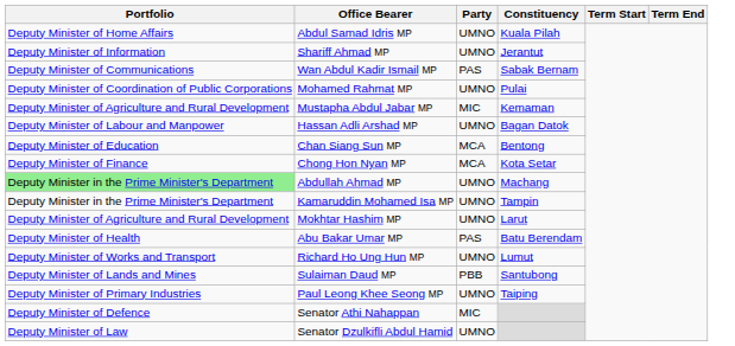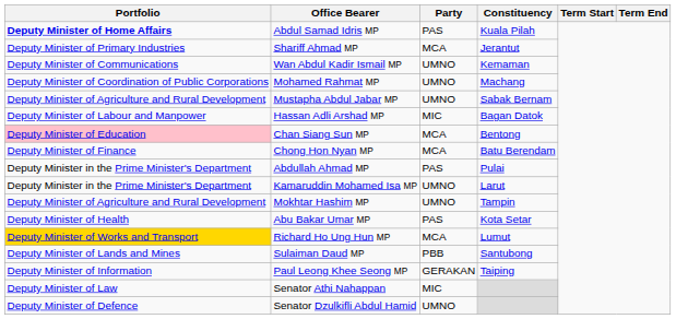Abdul Samad Idris MP | Portfolio: normal -> bold
Abdul Samad Idris MP | Party: UMNO -> PAS
Shariff Ahmad MP | Portfolio: Deputy Minister of Information -> Deputy Minister of Primary Industries
Shariff Ahmad MP | Party: UMNO -> MCA
Wan Abdul Kadir Ismail MP | Party: PAS -> UMNO
Wan Abdul Kadir Ismail MP | Constituency: Sabak Bernam -> Kemaman
Mohamed Rahmat MP | Constituency: Pulai -> Machang
Mustapha Abdul Jabar MP | Party: MIC -> UMNO
Mustapha Abdul Jabar MP | Constituency: Kemaman -> Sabak Bernam
Hassan Adli Arshad MP | Party: UMNO -> MIC
Chan Siang Sun MP | Portfolio: no background -> pink background
Chong Hon Nyan MP | Constituency: Kota Setar -> Batu Berendam
Abdullah Ahmad MP | Portfolio: lightgreen background -> no background
Abdullah Ahmad MP | Party: UMNO -> PAS
Abdullah Ahmad MP | Constituency: Machang -> Pulai
Kamaruddin Mohamed Isa MP | Constituency: Tampin -> Larut
Mokhtar Hashim MP | Constituency: Larut -> Tampin
Abu Bakar Umar MP | Constituency: Batu Berendam -> Kota Setar
Richard Ho Ung Hun MP | Portfolio: no background -> gold background
Richard Ho Ung Hun MP | Party: UMNO -> MCA
Paul Leong Khee Seong MP | Portfolio: Deputy Minister of Primary Industries -> Deputy Minister of Information
Paul Leong Khee Seong MP | Party: UMNO -> GERAKAN
Senator Athi Nahappan | Portfolio: Deputy Minister of Defence -> Deputy Minister of Law
Senator Dzulkifli Abdul Hamid | Portfolio: Deputy Minister of Law -> Deputy Minister of Defence
